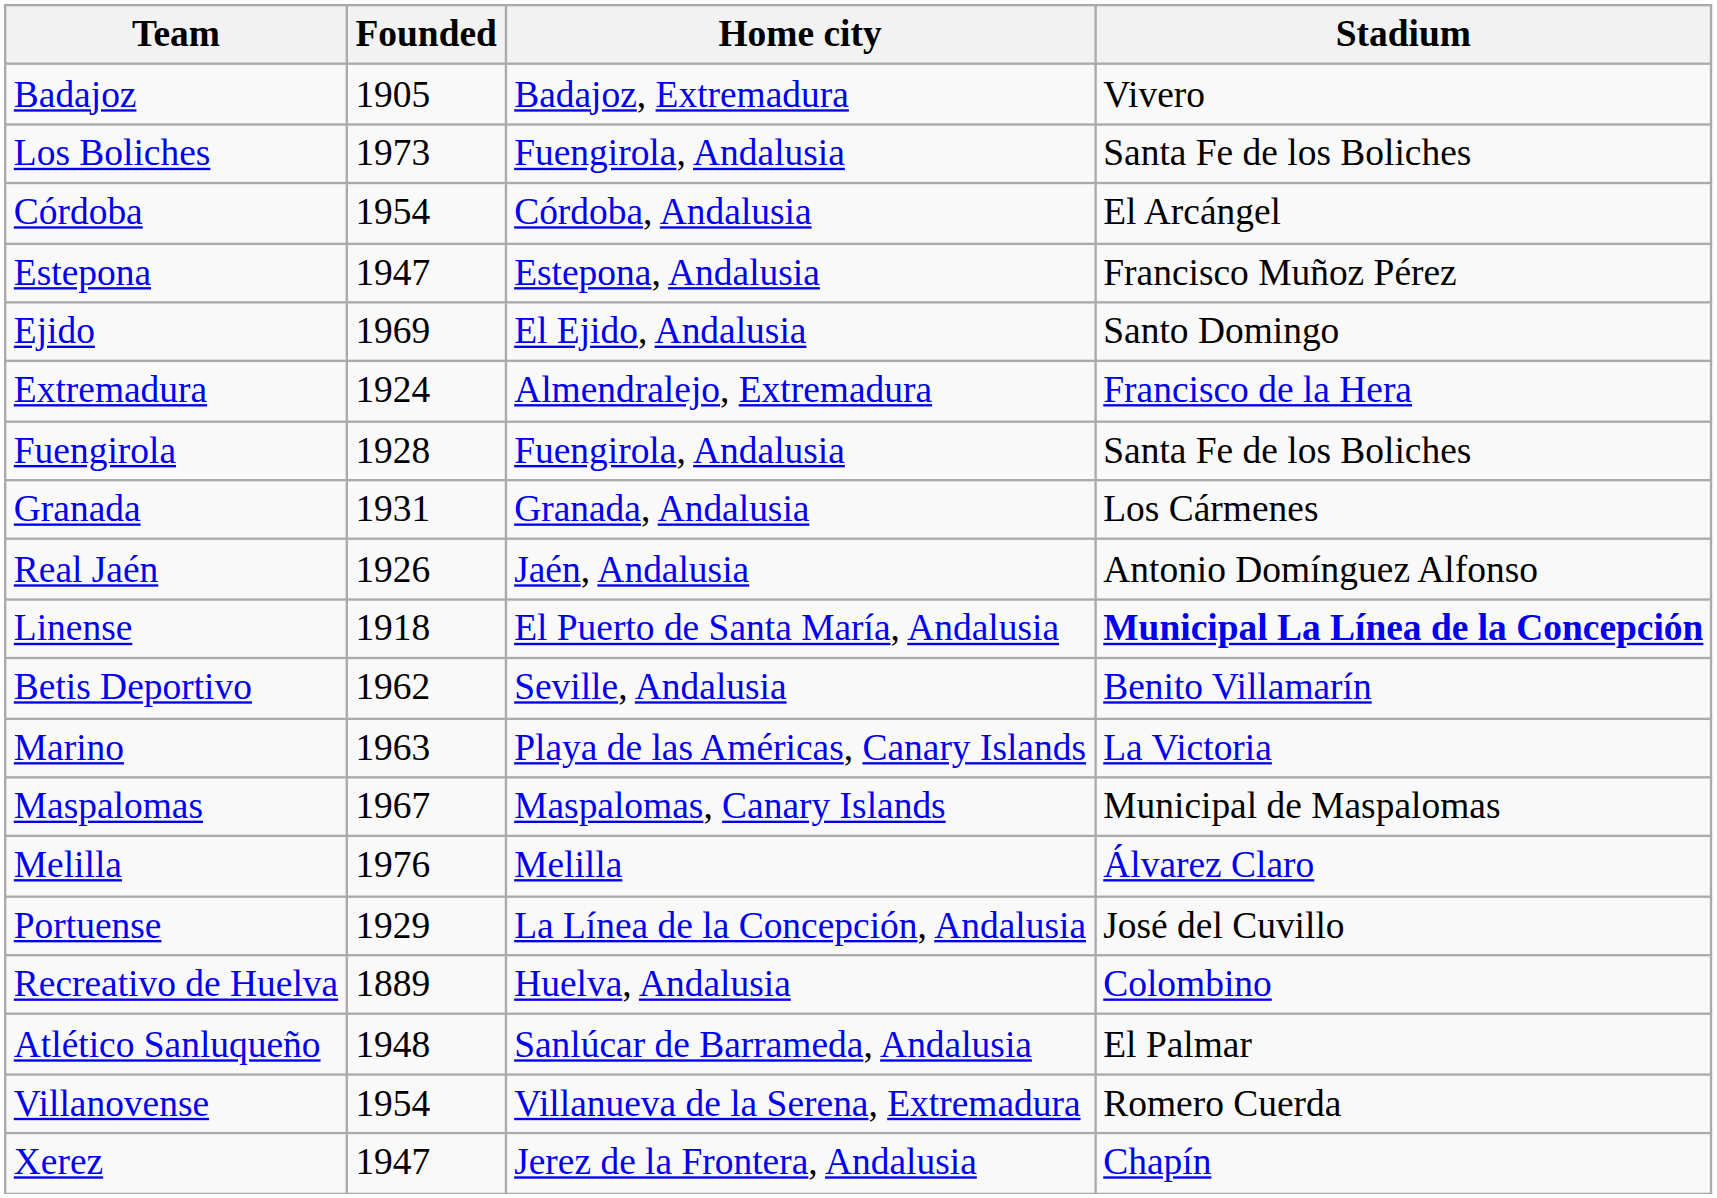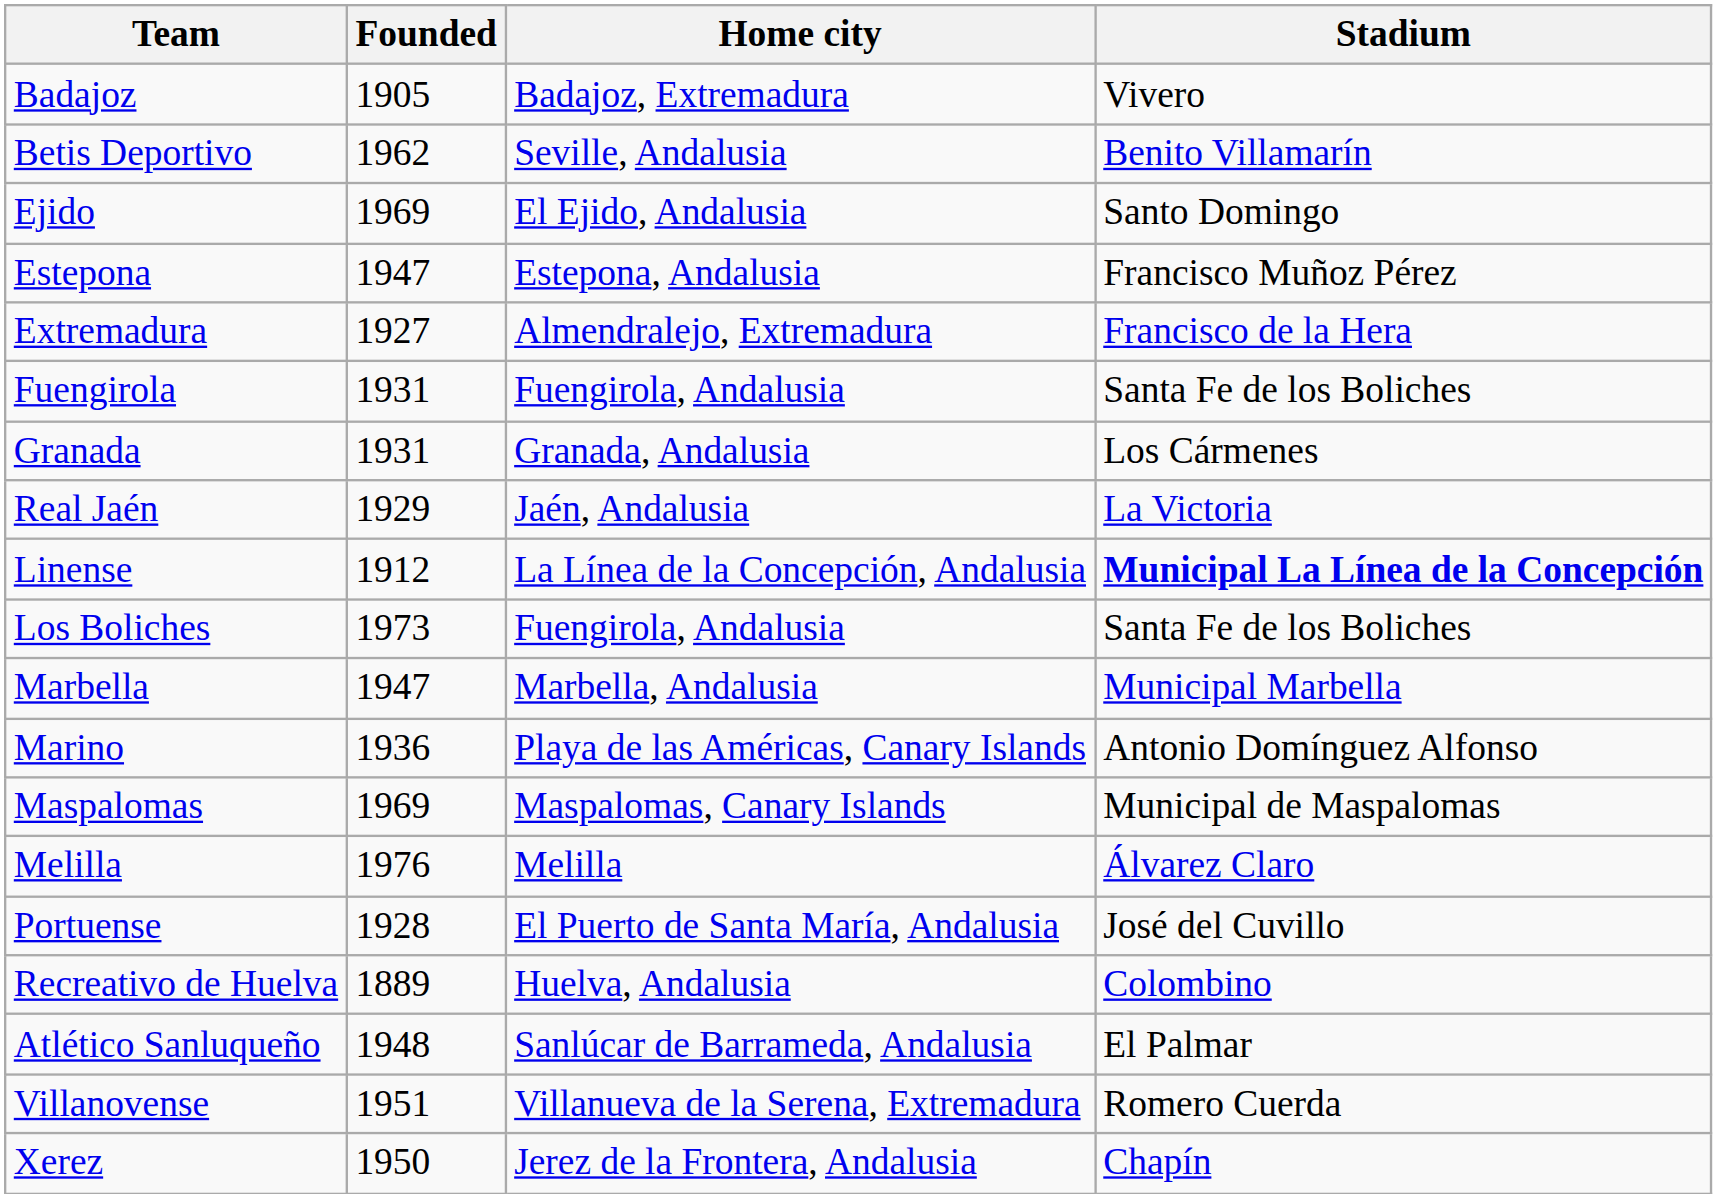rows swapped: Betis Deportivo <-> Los Boliches
- row: Córdoba | 1954 | Córdoba, Andalusia | El Arcángel
rows swapped: Ejido <-> Estepona
Extremadura | Founded: 1924 -> 1927
Fuengirola | Founded: 1928 -> 1931
Real Jaén | Founded: 1926 -> 1929
Real Jaén | Stadium: Antonio Domínguez Alfonso -> La Victoria
Linense | Founded: 1918 -> 1912
Linense | Home city: El Puerto de Santa María, Andalusia -> La Línea de la Concepción, Andalusia
+ row: Marbella | 1947 | Marbella, Andalusia | Municipal Marbella
Marino | Founded: 1963 -> 1936
Marino | Stadium: La Victoria -> Antonio Domínguez Alfonso
Maspalomas | Founded: 1967 -> 1969
Portuense | Founded: 1929 -> 1928
Portuense | Home city: La Línea de la Concepción, Andalusia -> El Puerto de Santa María, Andalusia
Villanovense | Founded: 1954 -> 1951
Xerez | Founded: 1947 -> 1950
